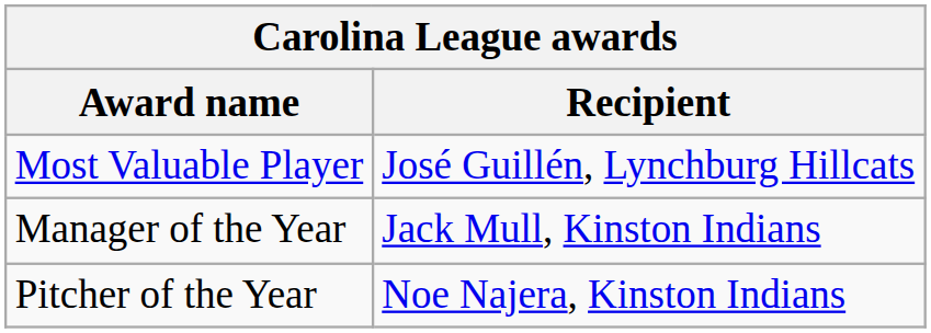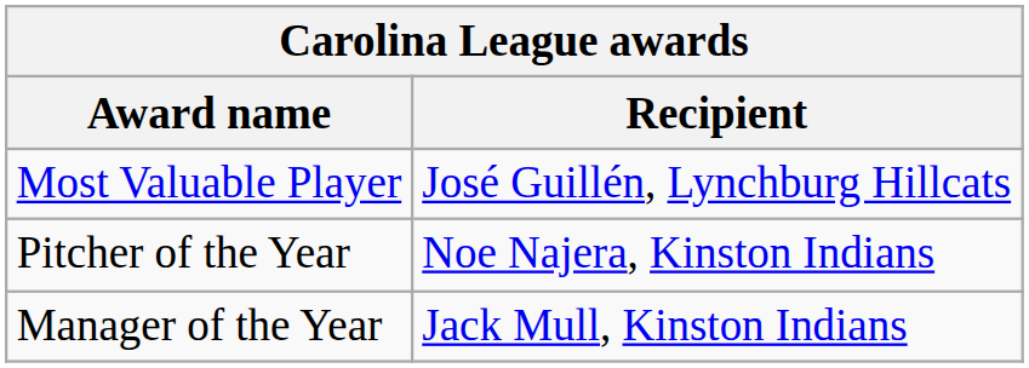rows swapped: Pitcher of the Year <-> Manager of the Year
